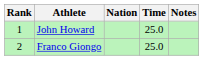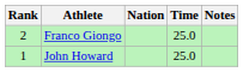rows swapped: John Howard <-> Franco Giongo
